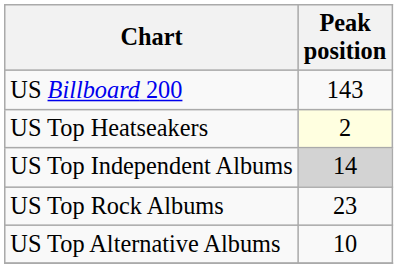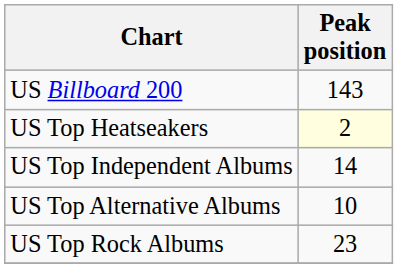US Top Independent Albums | Peak position: lightgrey background -> no background
rows swapped: US Top Alternative Albums <-> US Top Rock Albums
